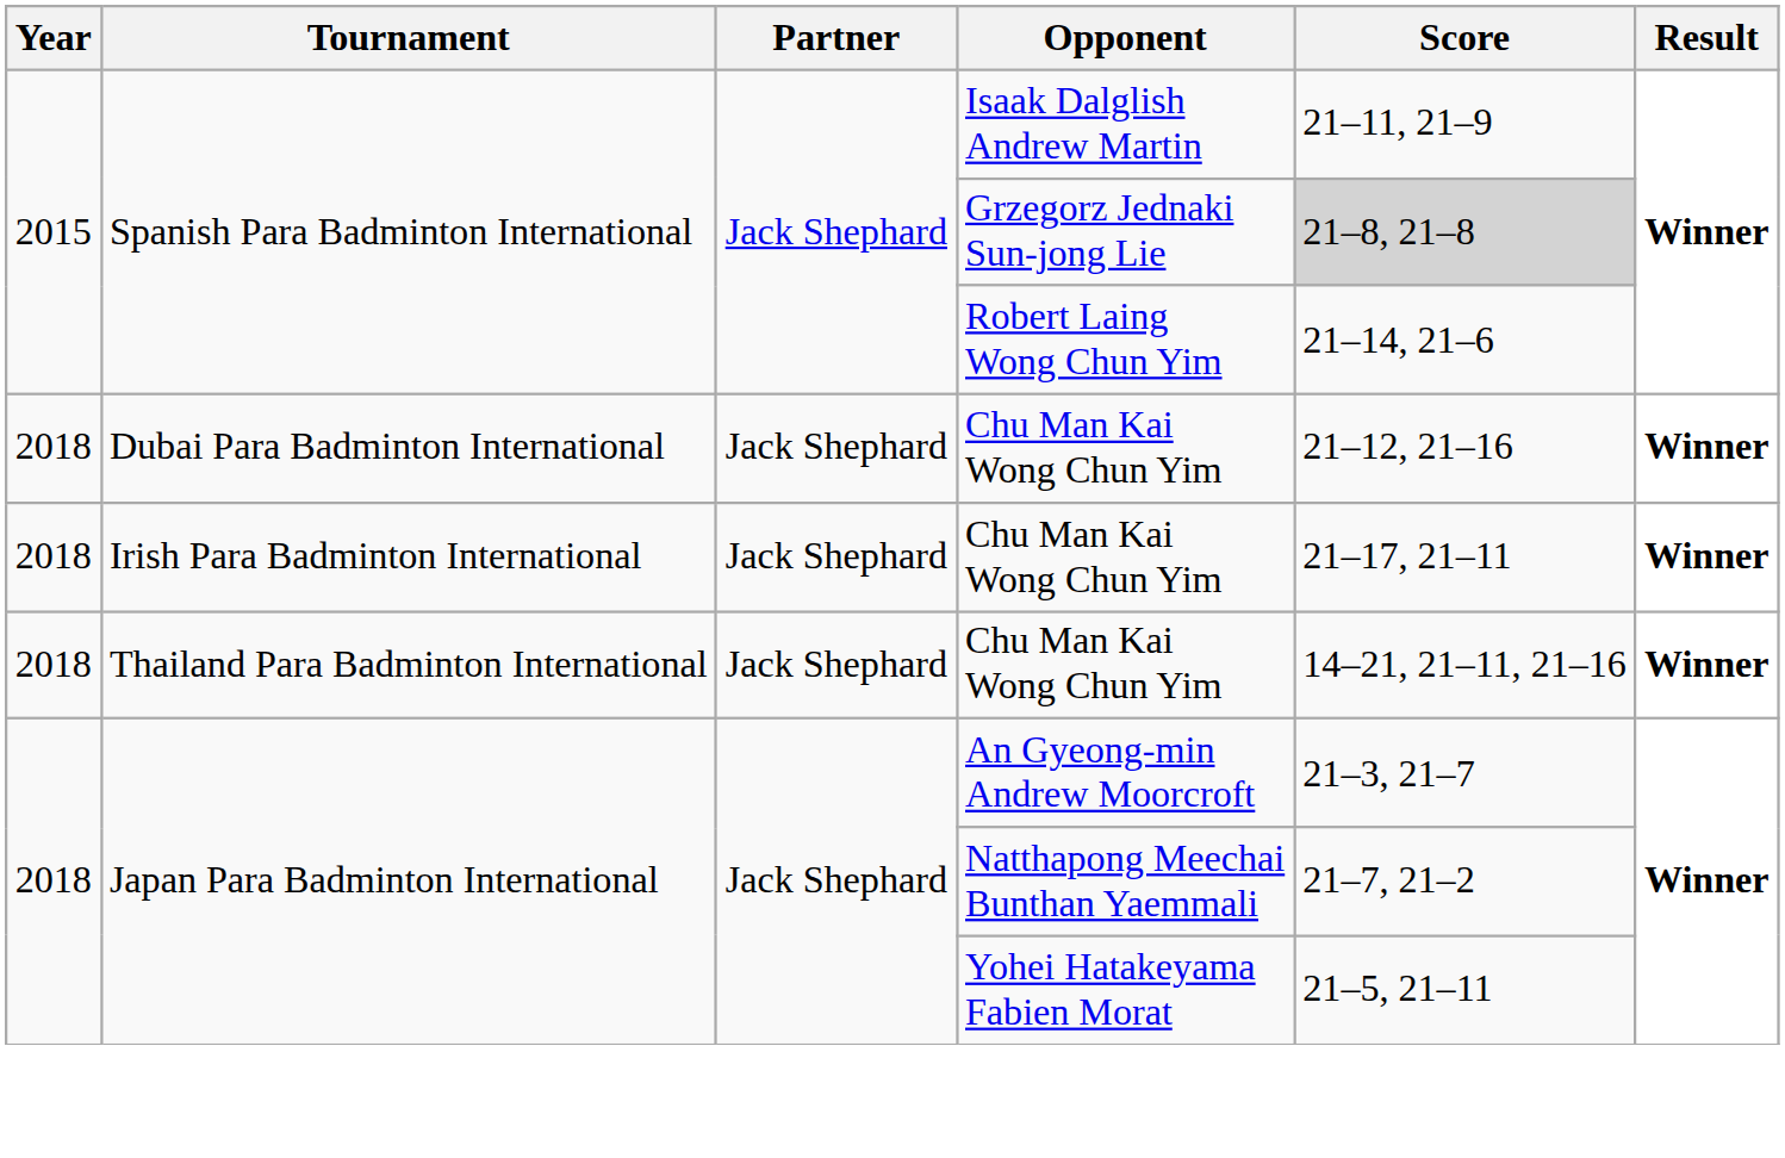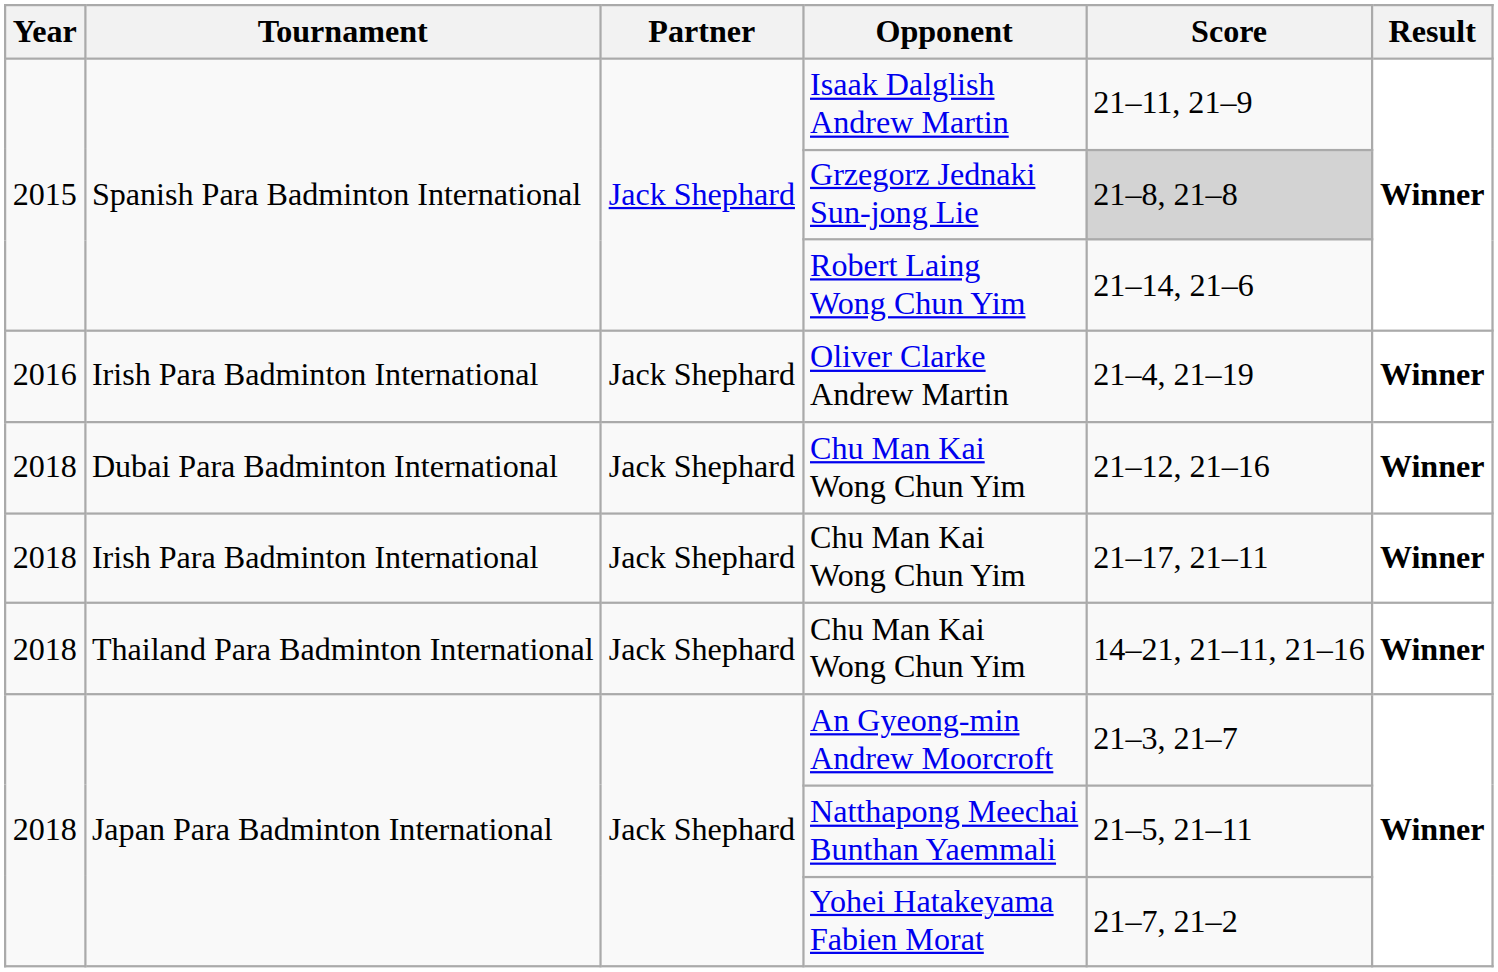+ row: 2016 | Irish Para Badminton International | Jack Shephard | Oliver Clarke Andrew Martin | 21–4, 21–19 | Winner
Natthapong Meechai Bunthan Yaemmali | Score: 21–7, 21–2 -> 21–5, 21–11
Yohei Hatakeyama Fabien Morat | Score: 21–5, 21–11 -> 21–7, 21–2
